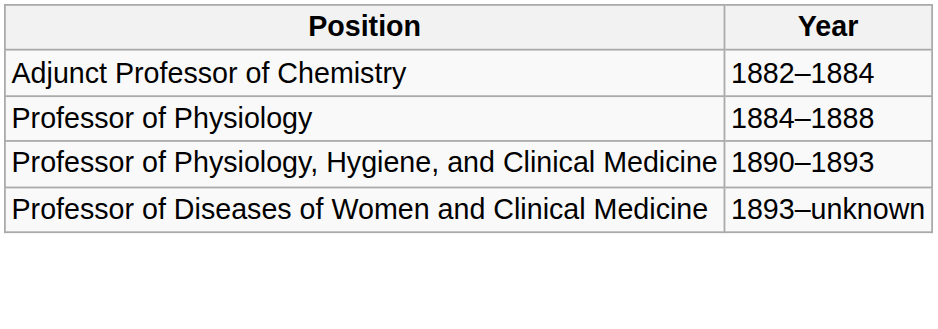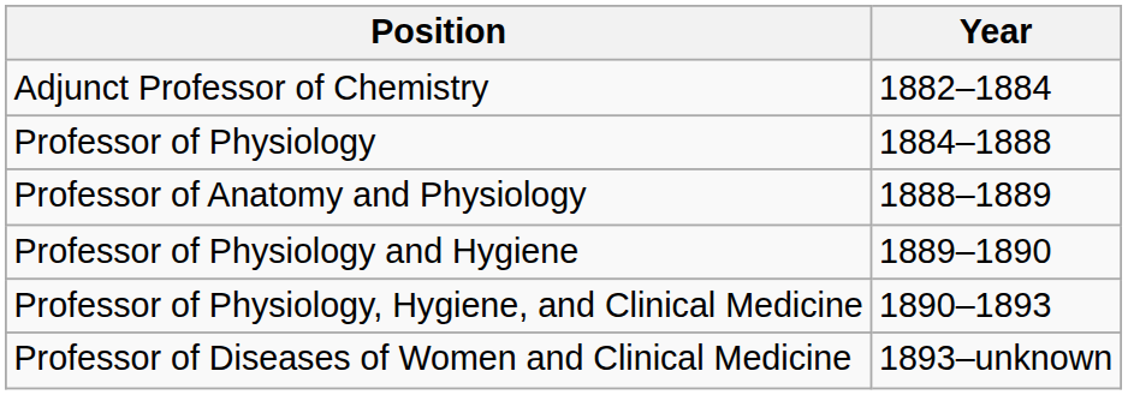+ row: Professor of Anatomy and Physiology | 1888–1889
+ row: Professor of Physiology and Hygiene | 1889–1890
